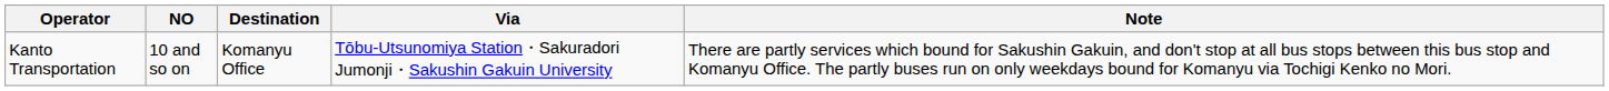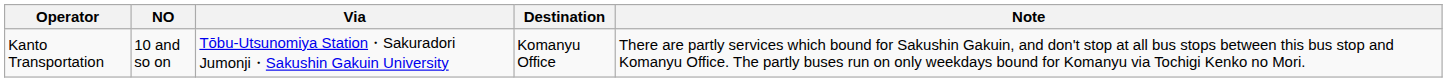columns swapped: Via <-> Destination
